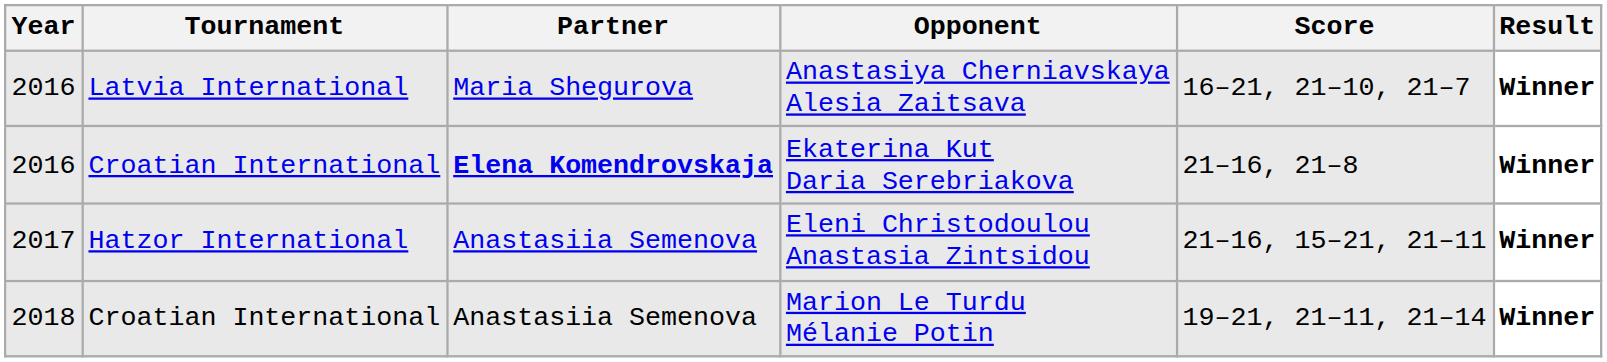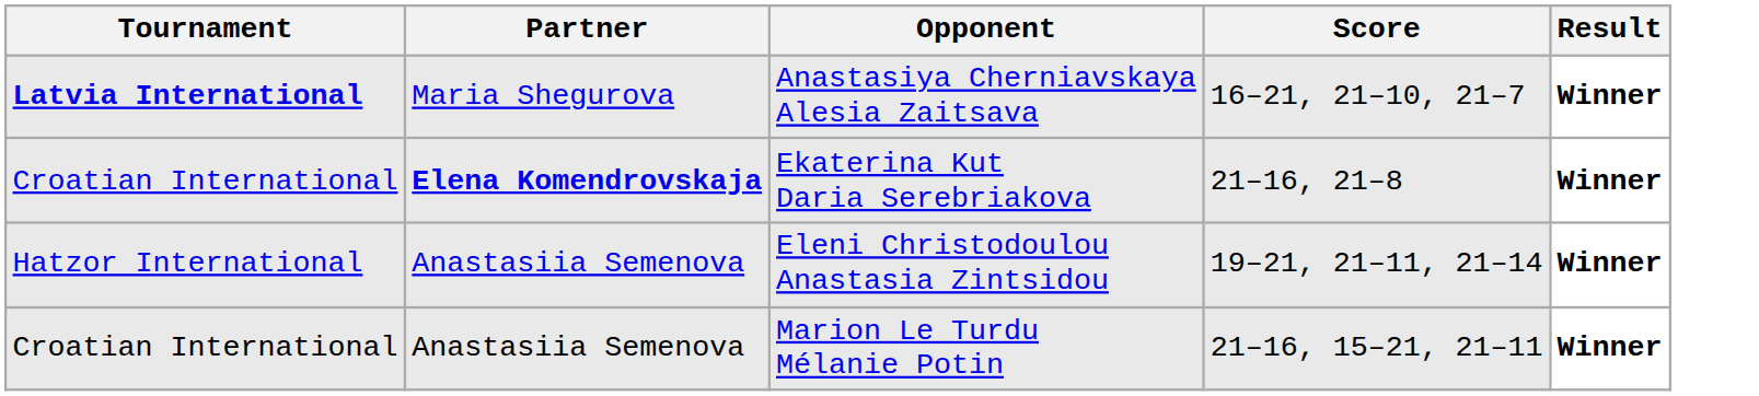- column: Year | 2016 | 2016 | 2017 | 2018
Anastasiya Cherniavskaya Alesia Zaitsava | Tournament: normal -> bold
Eleni Christodoulou Anastasia Zintsidou | Score: 21–16, 15–21, 21–11 -> 19–21, 21–11, 21–14
Marion Le Turdu Mélanie Potin | Score: 19–21, 21–11, 21–14 -> 21–16, 15–21, 21–11
